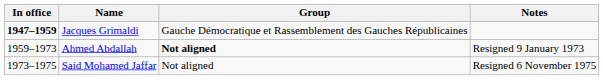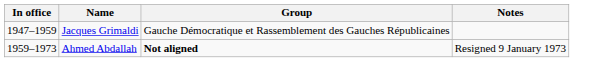Jacques Grimaldi | In office: bold -> normal
- row: 1973–1975 | Said Mohamed Jaffar | Not aligned | Resigned 6 November 1975
